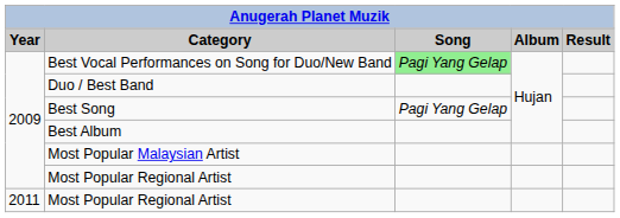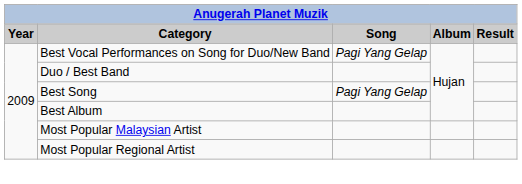Best Vocal Performances on Song for Duo/New Band | Song: lightgreen background -> no background
- row: 2011 | Most Popular Regional Artist
